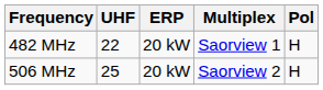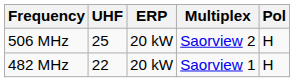rows swapped: 482 MHz <-> 506 MHz
